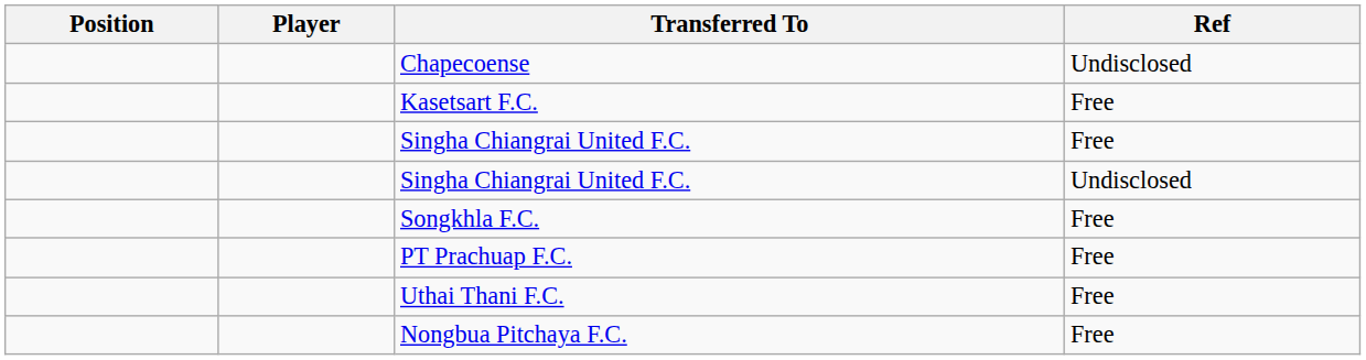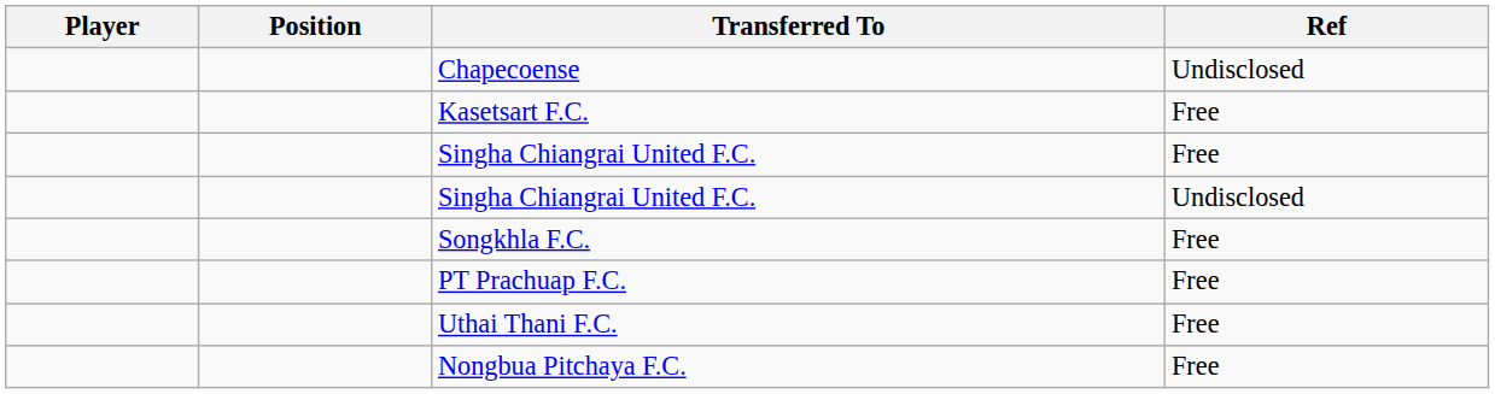columns swapped: Position <-> Player
